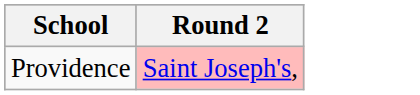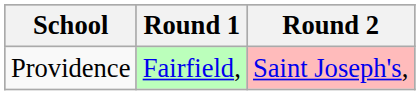+ column: Round 1 | Fairfield,
